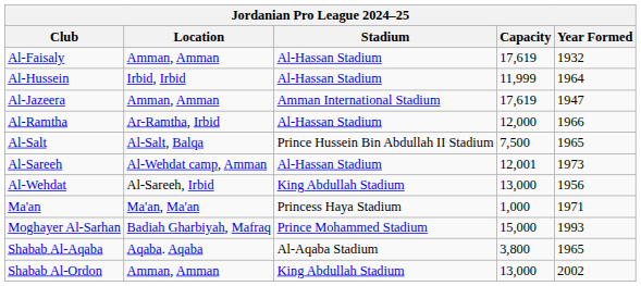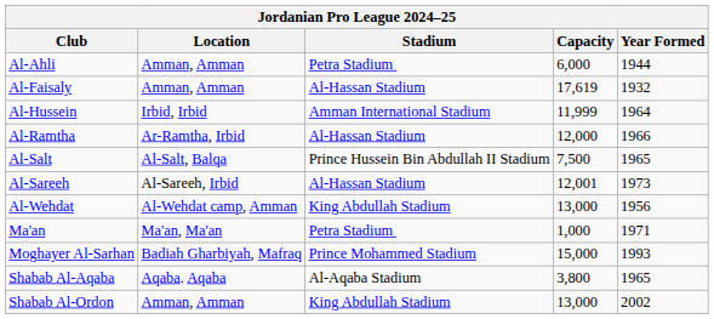+ row: Al-Ahli | Amman, Amman | Petra Stadium | 6,000 | 1944
Al-Hussein | Stadium: Al-Hassan Stadium -> Amman International Stadium
- row: Al-Jazeera | Amman, Amman | Amman International Stadium | 17,619 | 1947
Al-Sareeh | Location: Al-Wehdat camp, Amman -> Al-Sareeh, Irbid
Al-Wehdat | Location: Al-Sareeh, Irbid -> Al-Wehdat camp, Amman
Ma'an | Stadium: Princess Haya Stadium -> Petra Stadium
